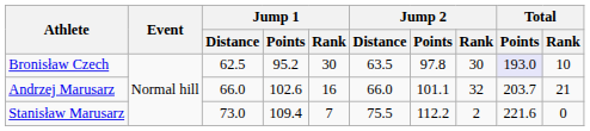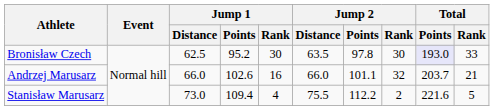Bronisław Czech | Total / Rank: 10 -> 33
Stanisław Marusarz | Jump 1 / Rank: 7 -> 4
Stanisław Marusarz | Total / Rank: 0 -> 5
